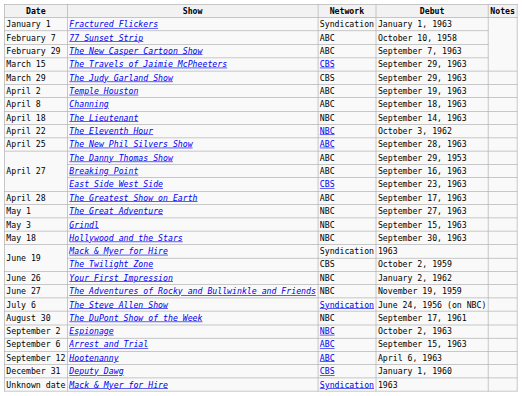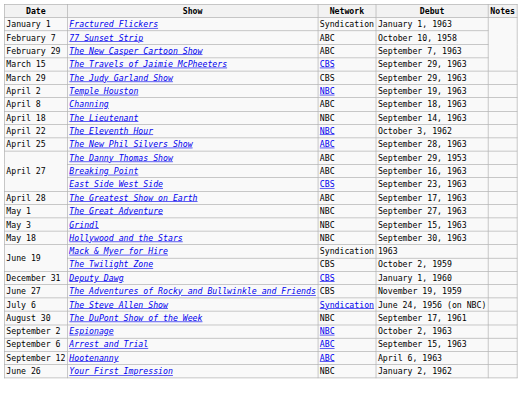Temple Houston | Network: ABC -> NBC
rows swapped: Your First Impression <-> Deputy Dawg
The Adventures of Rocky and Bullwinkle and Friends | Network: NBC -> CBS
- row: Unknown date | Mack & Myer for Hire | Syndication | 1963
